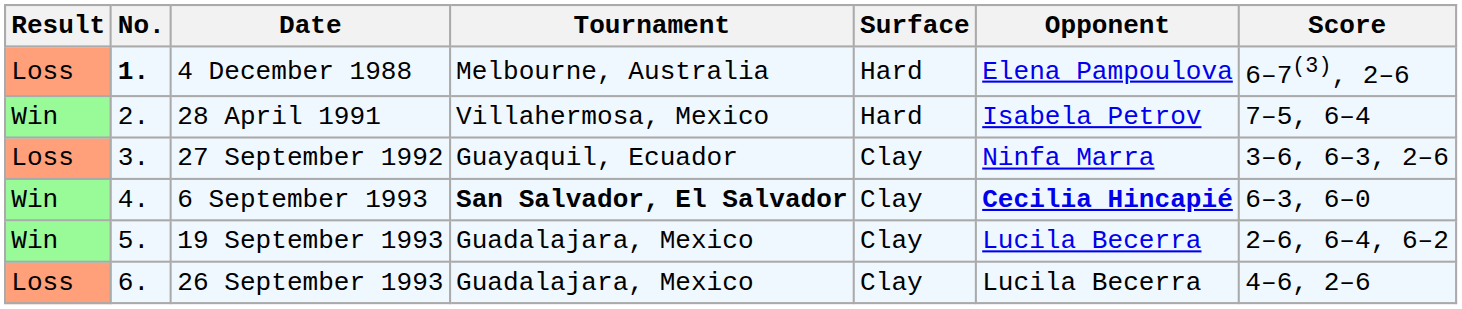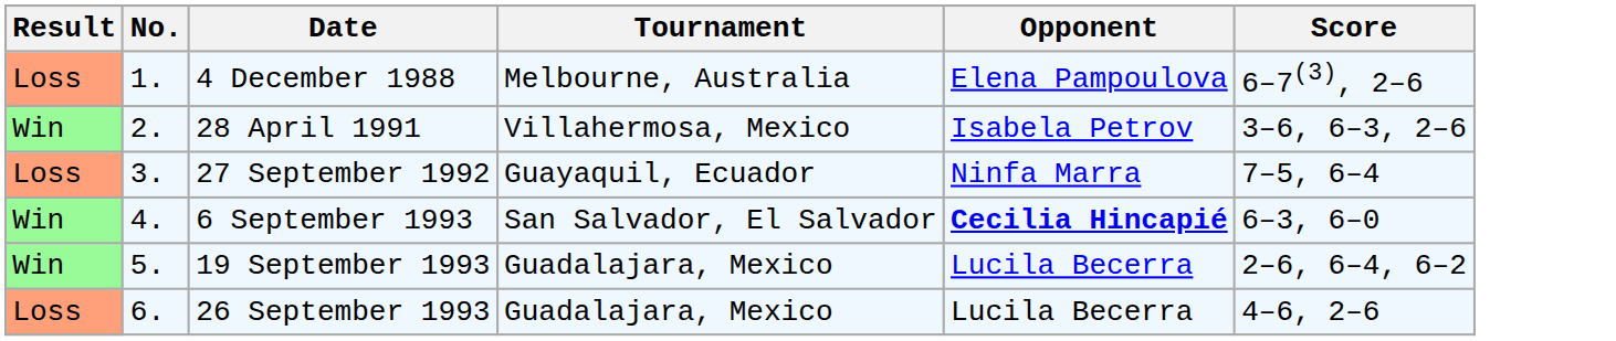- column: Surface | Hard | Hard | Clay | Clay | Clay | Clay
4 December 1988 | No.: bold -> normal
28 April 1991 | Score: 7–5, 6–4 -> 3–6, 6–3, 2–6
27 September 1992 | Score: 3–6, 6–3, 2–6 -> 7–5, 6–4
6 September 1993 | Tournament: bold -> normal
